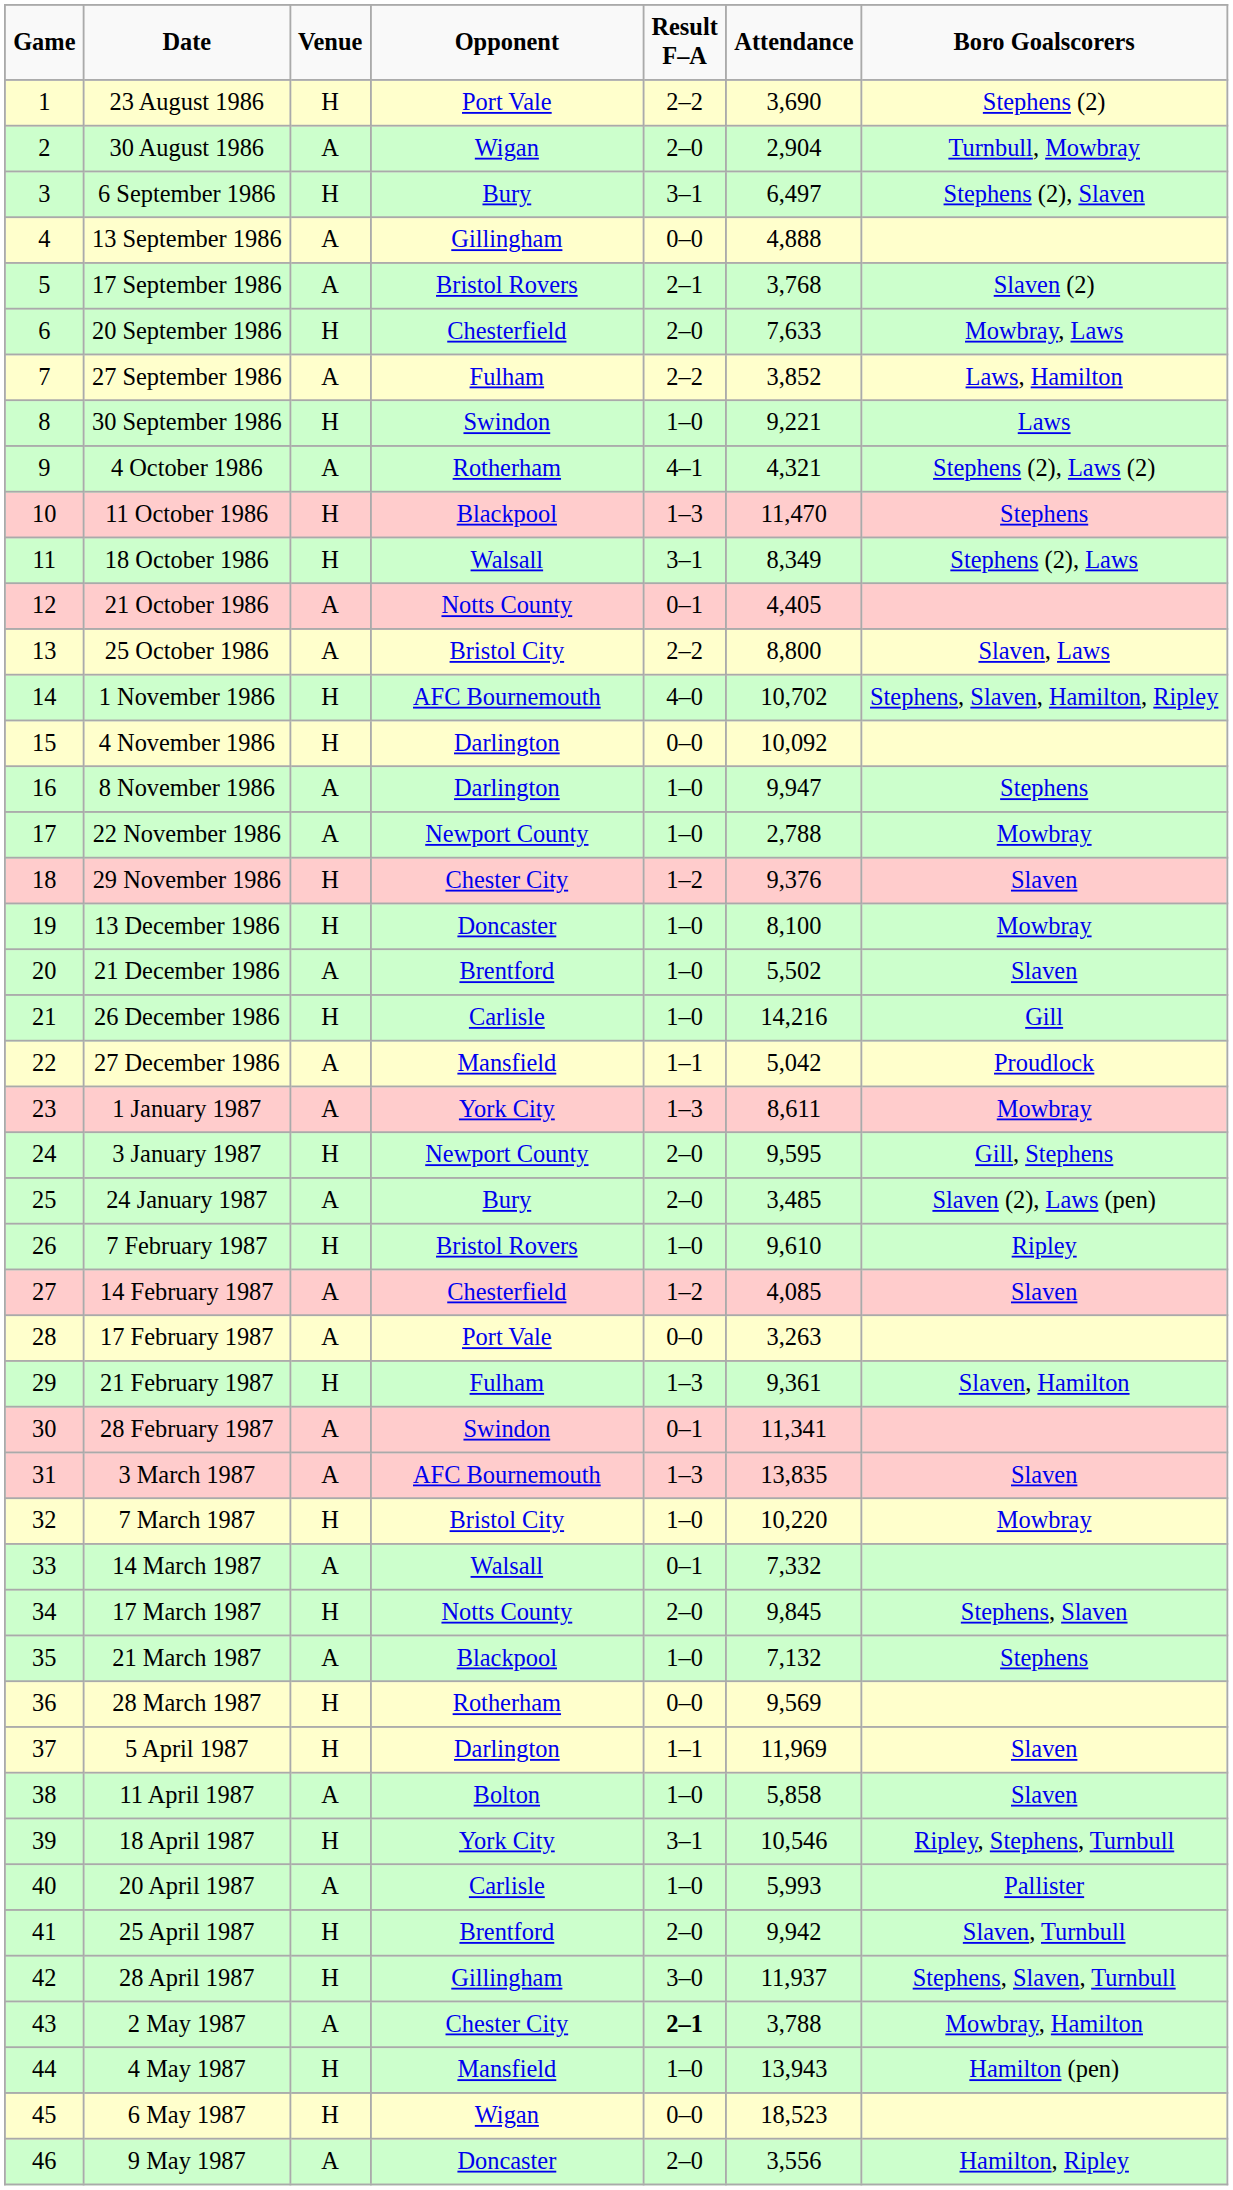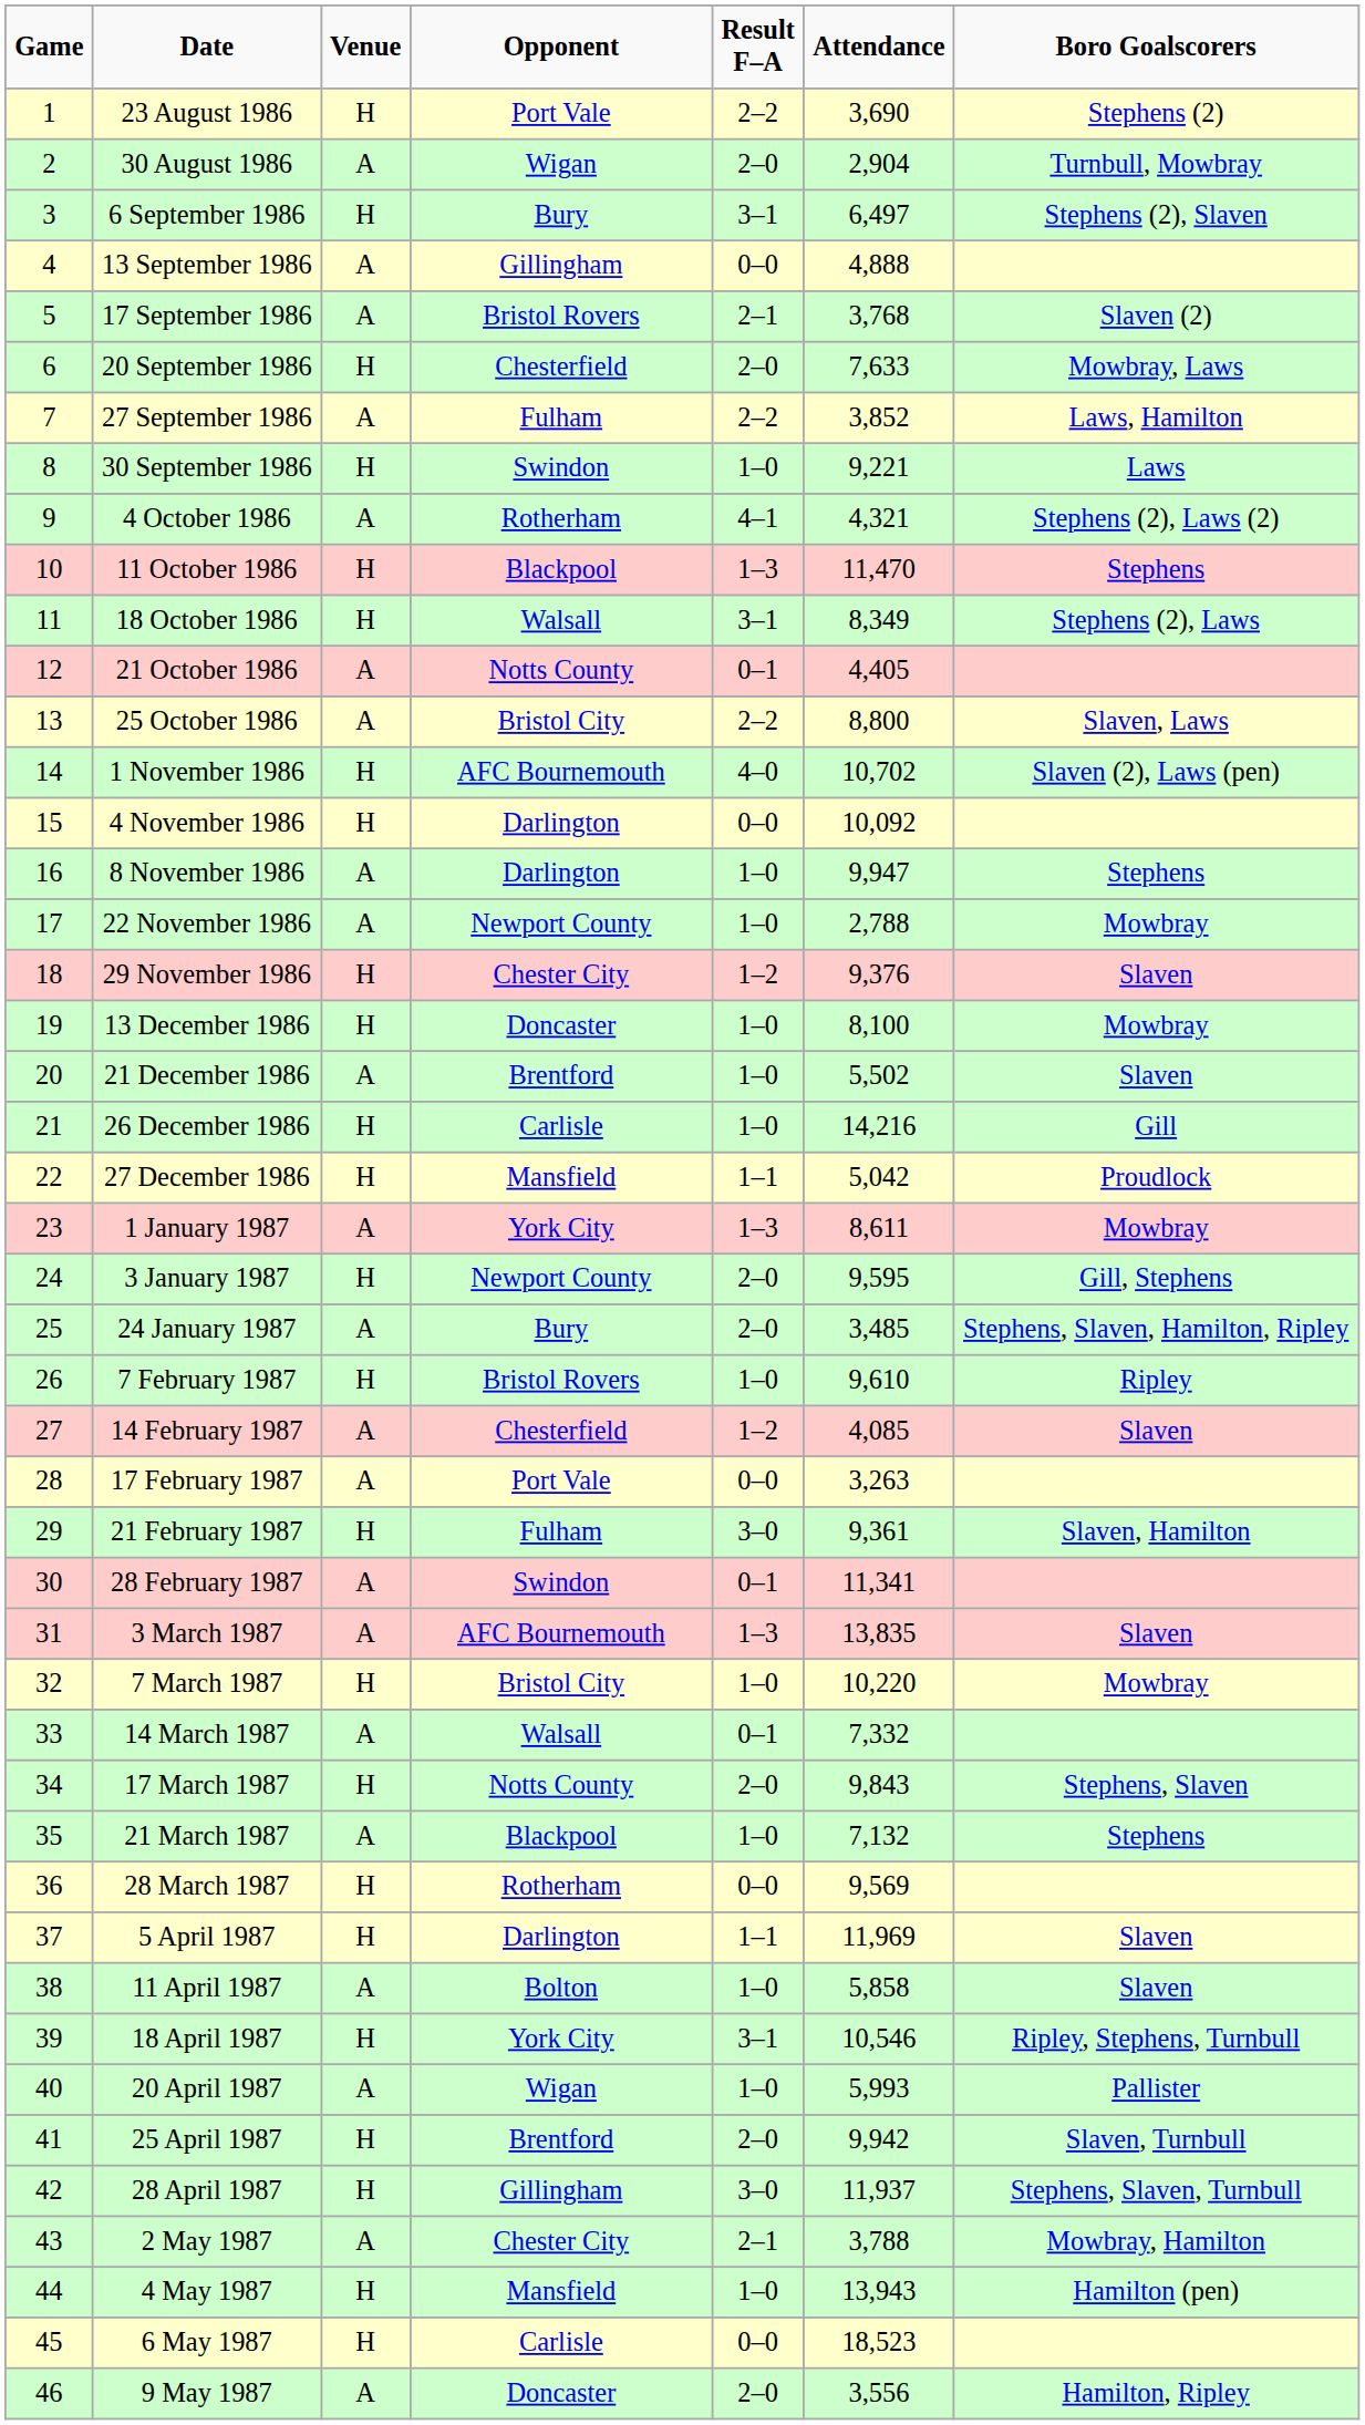1 November 1986 | Boro Goalscorers: Stephens, Slaven, Hamilton, Ripley -> Slaven (2), Laws (pen)
27 December 1986 | Venue: A -> H
24 January 1987 | Boro Goalscorers: Slaven (2), Laws (pen) -> Stephens, Slaven, Hamilton, Ripley
21 February 1987 | Result F–A: 1–3 -> 3–0
17 March 1987 | Attendance: 9,845 -> 9,843
20 April 1987 | Opponent: Carlisle -> Wigan
2 May 1987 | Result F–A: bold -> normal
6 May 1987 | Opponent: Wigan -> Carlisle
